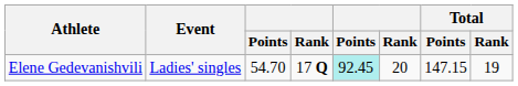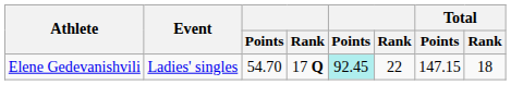Elene Gedevanishvili | column 6: 20 -> 22
Elene Gedevanishvili | Total / Rank: 19 -> 18
